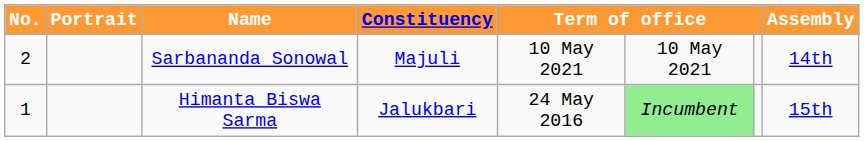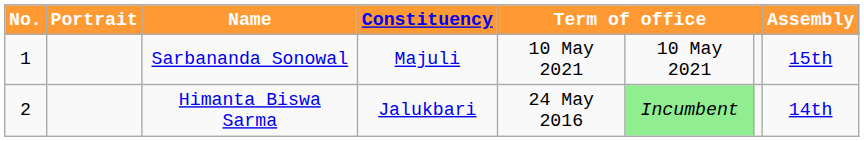Sarbananda Sonowal | No.: 2 -> 1
Sarbananda Sonowal | Assembly: 14th -> 15th
Himanta Biswa Sarma | No.: 1 -> 2
Himanta Biswa Sarma | Assembly: 15th -> 14th
